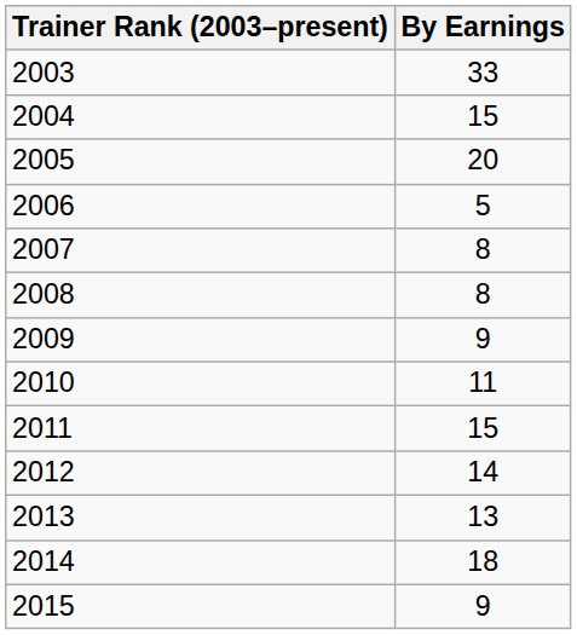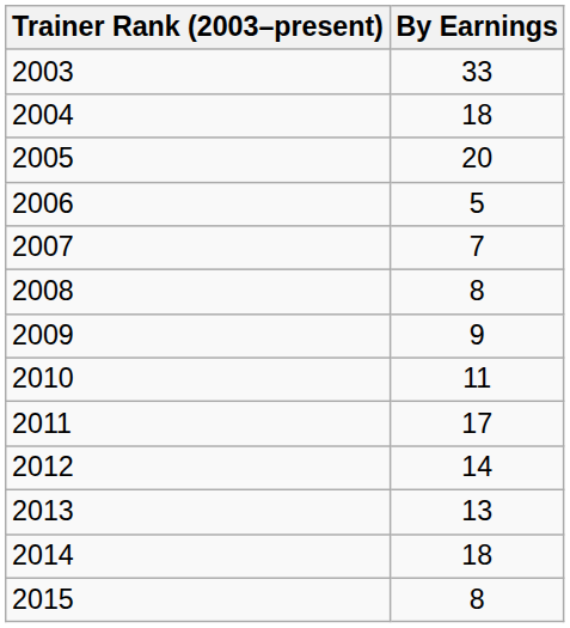2004 | By Earnings: 15 -> 18
2007 | By Earnings: 8 -> 7
2011 | By Earnings: 15 -> 17
2015 | By Earnings: 9 -> 8
